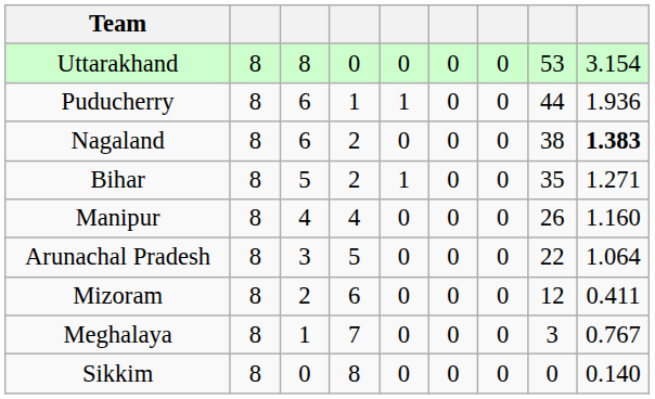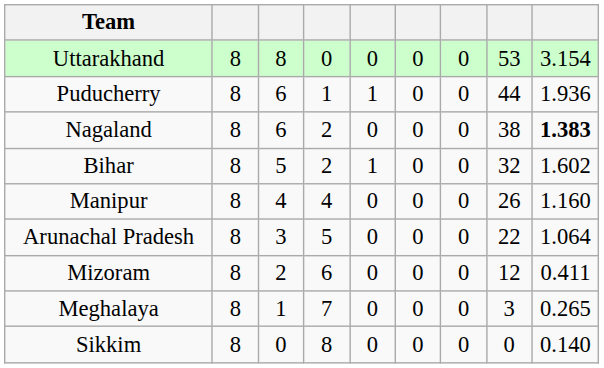Bihar | column 8: 35 -> 32
Bihar | column 9: 1.271 -> 1.602
Meghalaya | column 9: 0.767 -> 0.265
